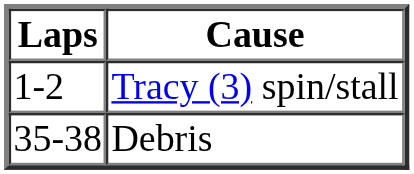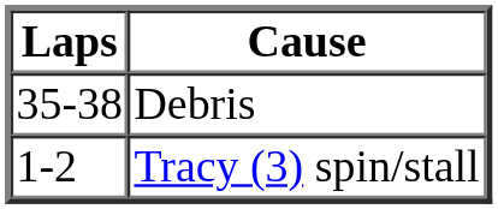rows swapped: Tracy (3) spin/stall <-> Debris
